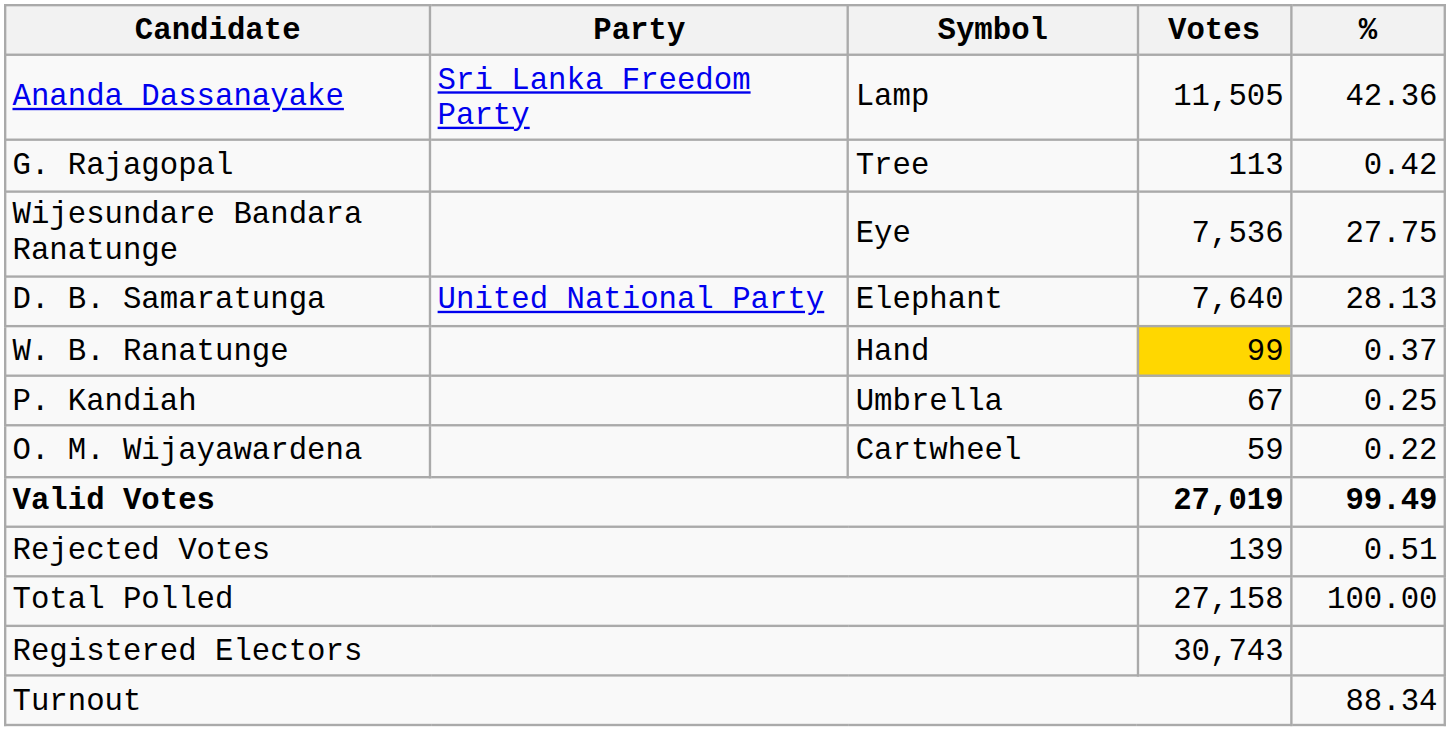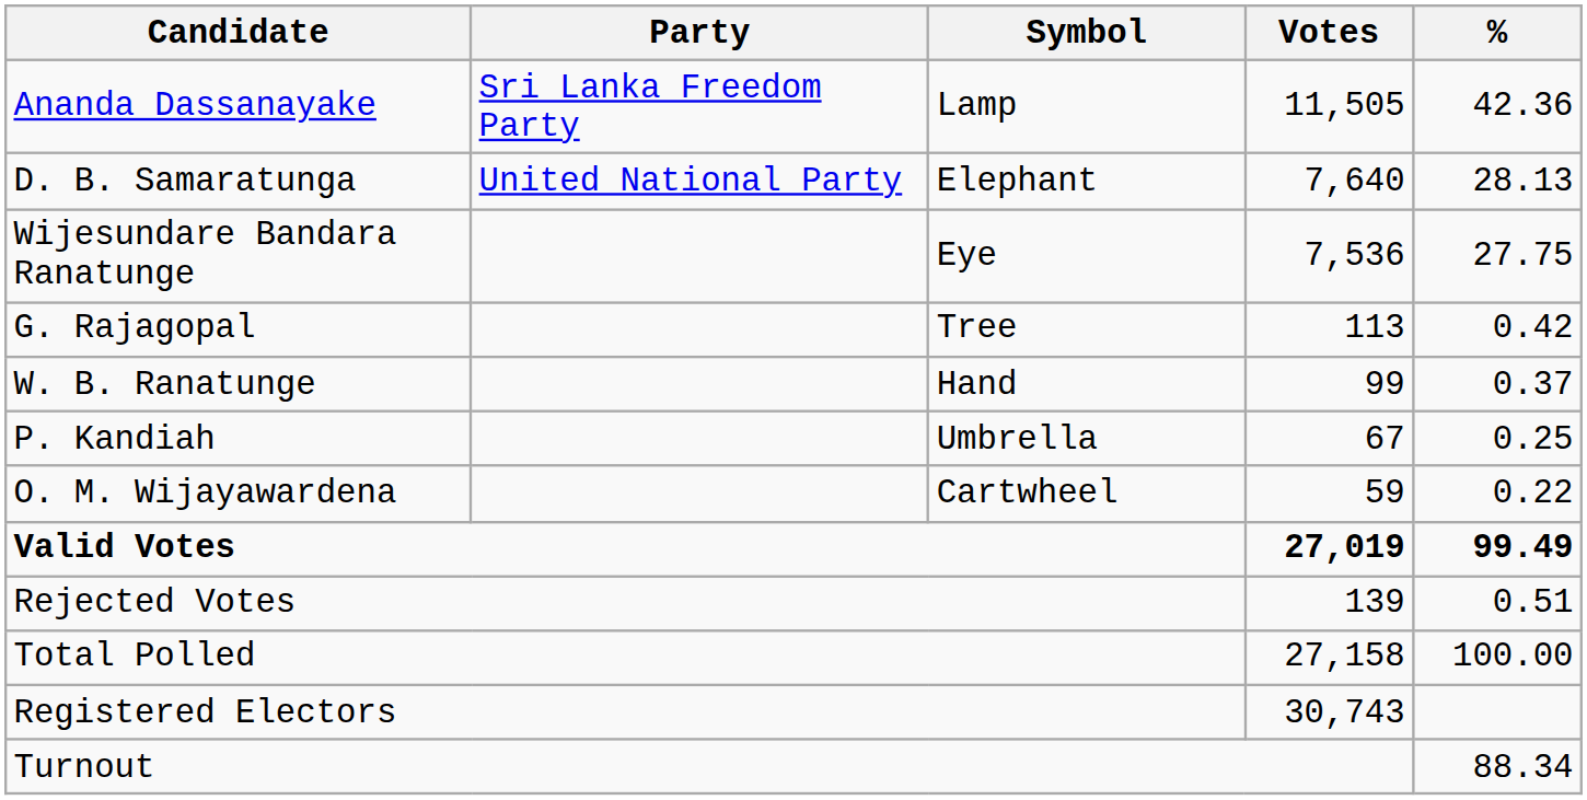rows swapped: D. B. Samaratunga <-> G. Rajagopal
W. B. Ranatunge | Votes: gold background -> no background
